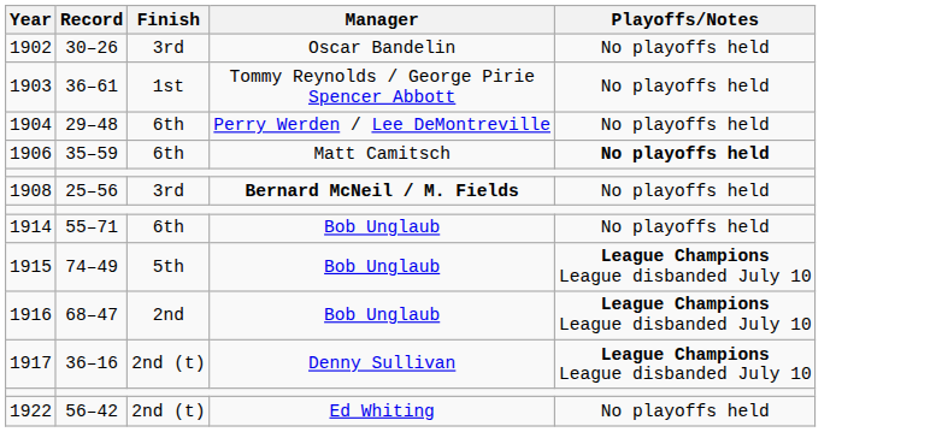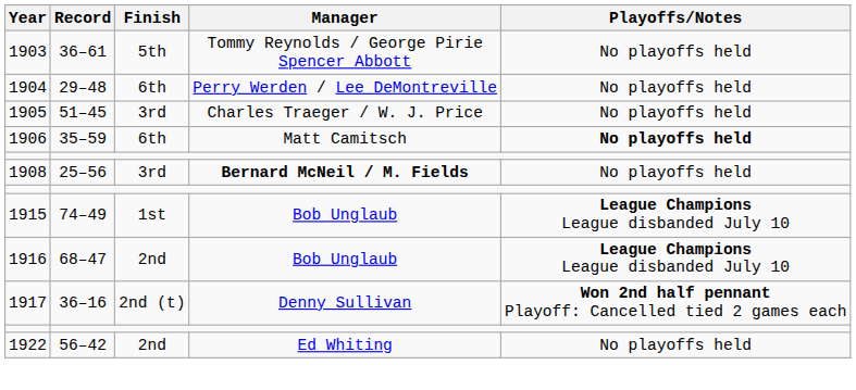- row: 1902 | 30–26 | 3rd | Oscar Bandelin | No playoffs held
1903 | Finish: 1st -> 5th
+ row: 1905 | 51–45 | 3rd | Charles Traeger / W. J. Price | No playoffs held
- row: 1914 | 55–71 | 6th | Bob Unglaub | No playoffs held
1915 | Finish: 5th -> 1st
1917 | Playoffs/Notes: League Champions League disbanded July 10 -> Won 2nd half pennant Playoff: Cancelled tied 2 games each
1922 | Finish: 2nd (t) -> 2nd
